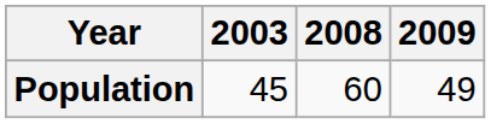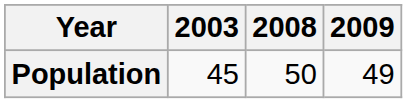Population | 2008: 60 -> 50
